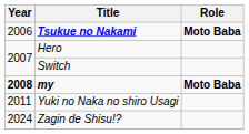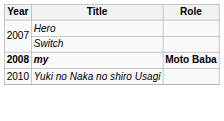- row: 2006 | Tsukue no Nakami | Moto Baba
Yuki no Naka no shiro Usagi | Year: 2011 -> 2010
- row: 2024 | Zagin de Shisu!?
